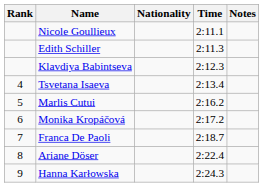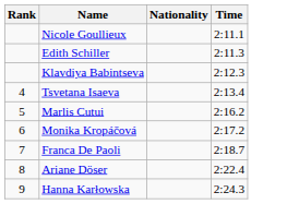- column: Notes
